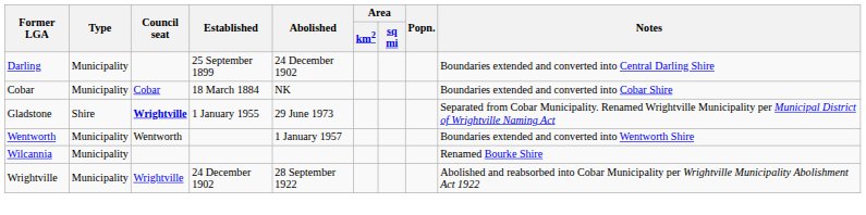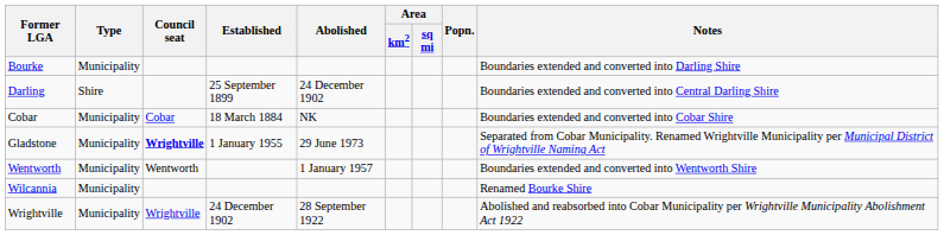+ row: Bourke | Municipality | Boundaries extended and converted into Darling Shire
Darling | Type: Municipality -> Shire
Gladstone | Type: Shire -> Municipality
